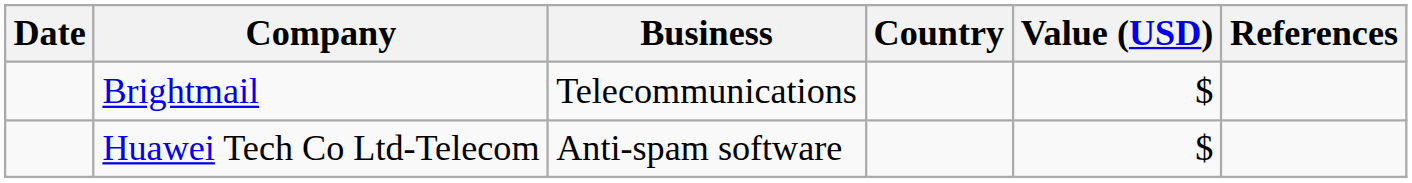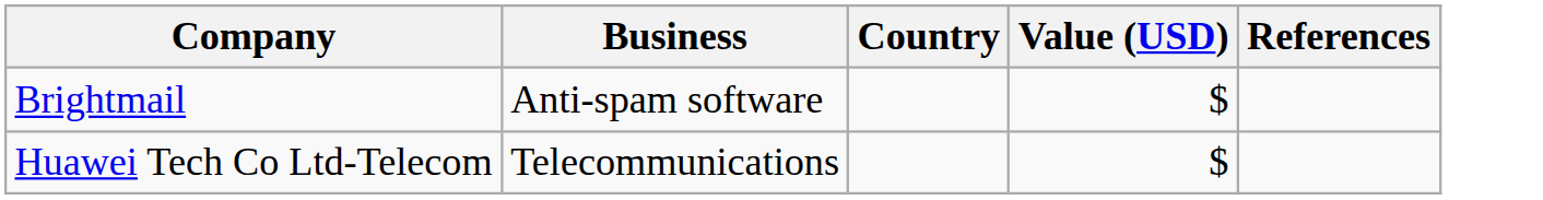- column: Date
Brightmail | Business: Telecommunications -> Anti-spam software
Huawei Tech Co Ltd-Telecom | Business: Anti-spam software -> Telecommunications
